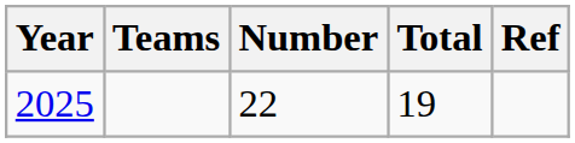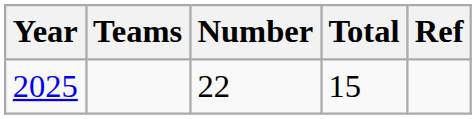2025 | Total: 19 -> 15
